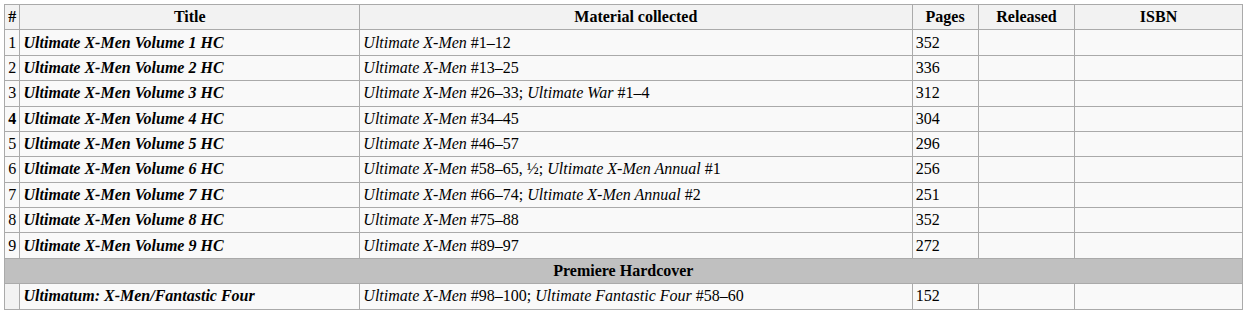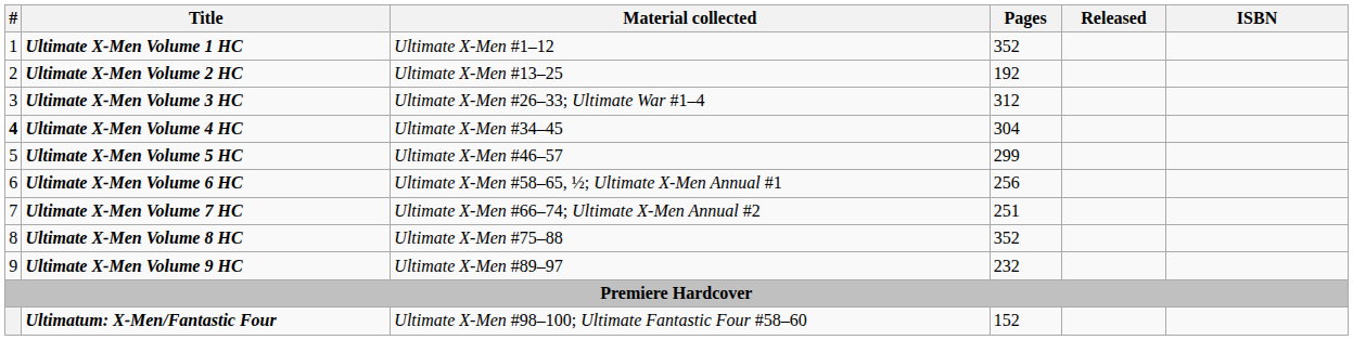Ultimate X-Men Volume 2 HC | Pages: 336 -> 192
Ultimate X-Men Volume 5 HC | Pages: 296 -> 299
Ultimate X-Men Volume 9 HC | Pages: 272 -> 232
